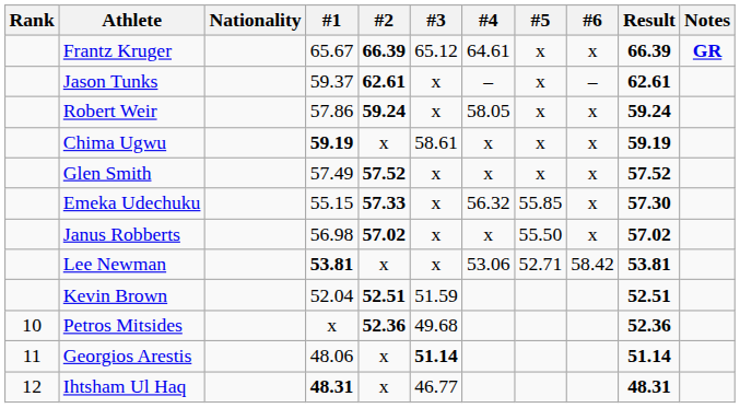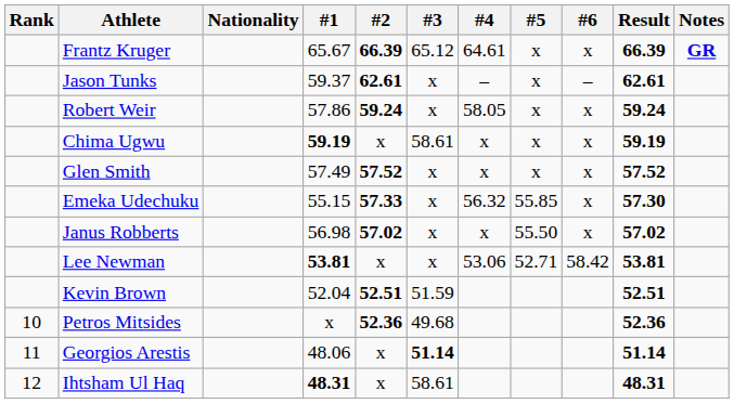Ihtsham Ul Haq | #3: 46.77 -> 58.61
